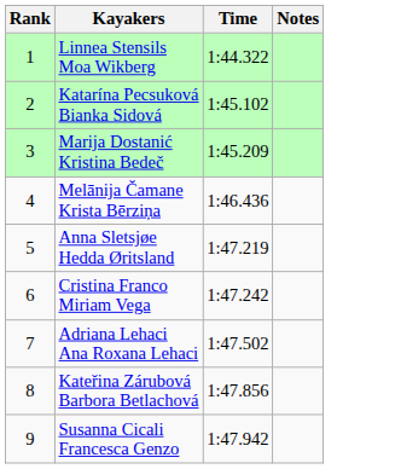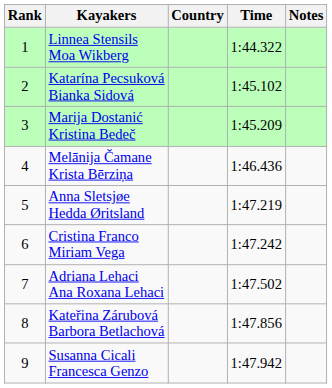+ column: Country
